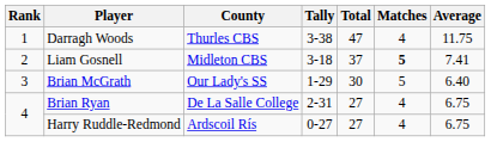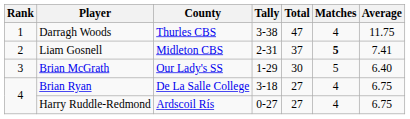Liam Gosnell | Tally: 3-18 -> 2-31
Brian Ryan | Tally: 2-31 -> 3-18
